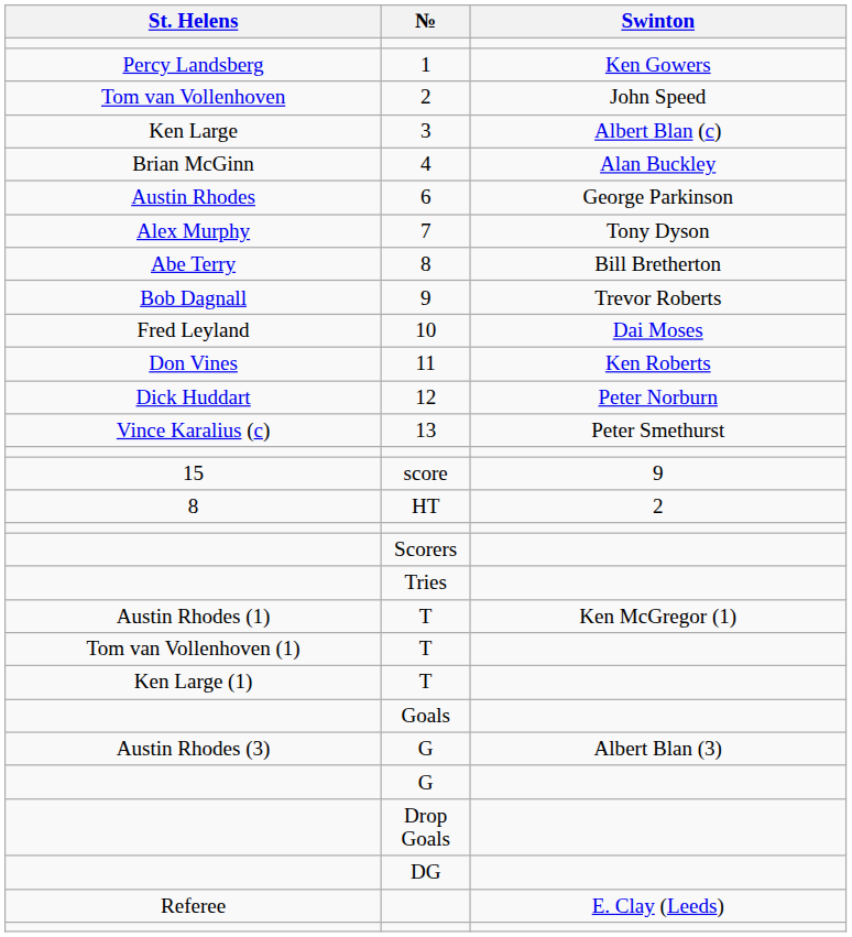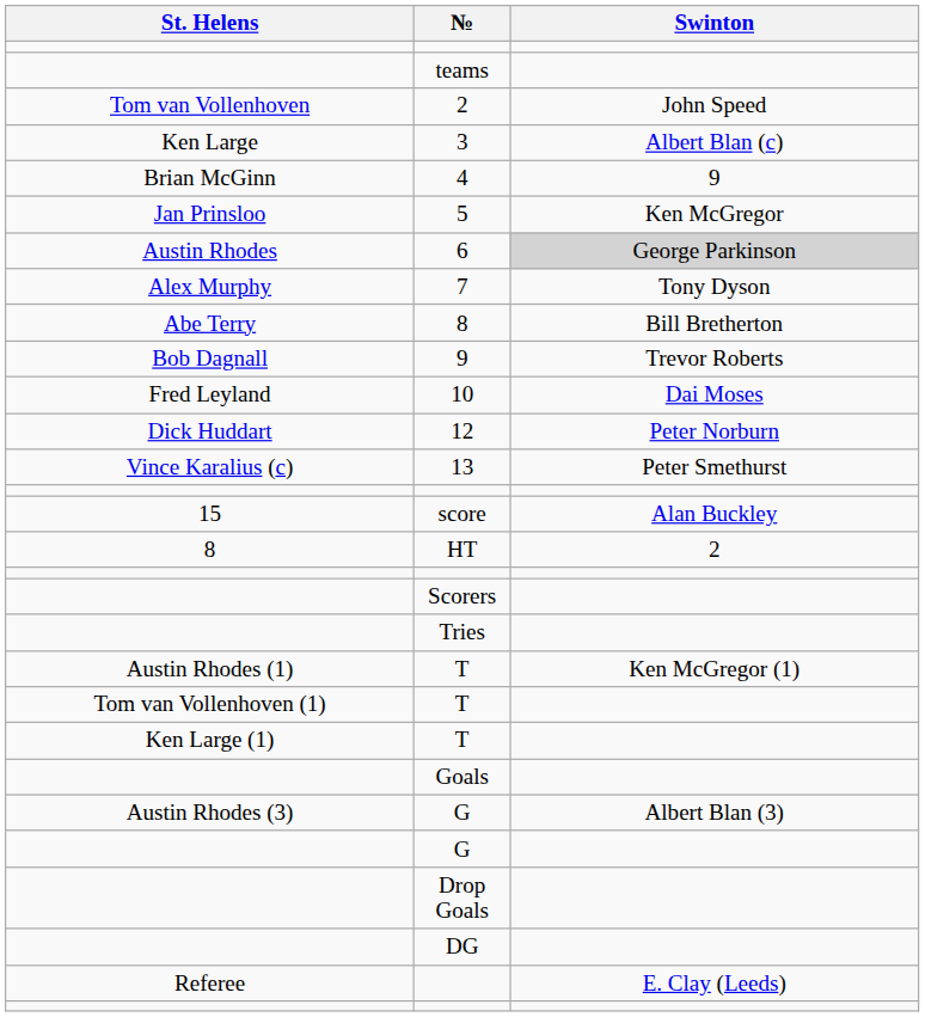+ row: teams
- row: Percy Landsberg | 1 | Ken Gowers
4 | Swinton: Alan Buckley -> 9
+ row: Jan Prinsloo | 5 | Ken McGregor
6 | Swinton: no background -> lightgrey background
- row: Don Vines | 11 | Ken Roberts
score | Swinton: 9 -> Alan Buckley
